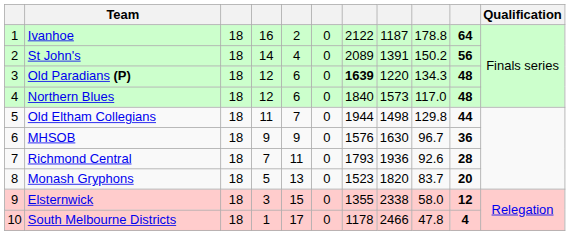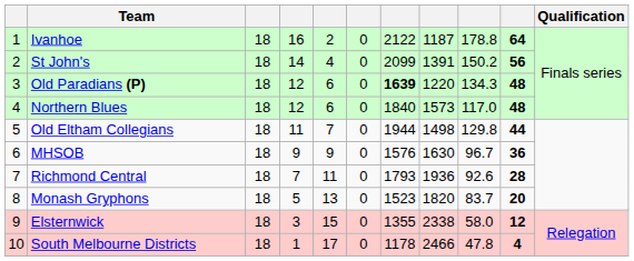St John's | column 7: 2089 -> 2099
